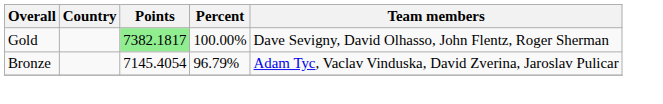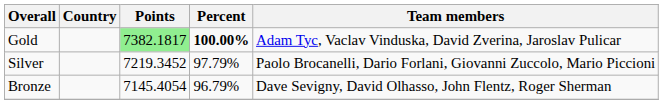Gold | Percent: normal -> bold
Gold | Team members: Dave Sevigny, David Olhasso, John Flentz, Roger Sherman -> Adam Tyc, Vaclav Vinduska, David Zverina, Jaroslav Pulicar
+ row: Silver | 7219.3452 | 97.79% | Paolo Brocanelli, Dario Forlani, Giovanni Zuccolo, Mario Piccioni
Bronze | Team members: Adam Tyc, Vaclav Vinduska, David Zverina, Jaroslav Pulicar -> Dave Sevigny, David Olhasso, John Flentz, Roger Sherman
